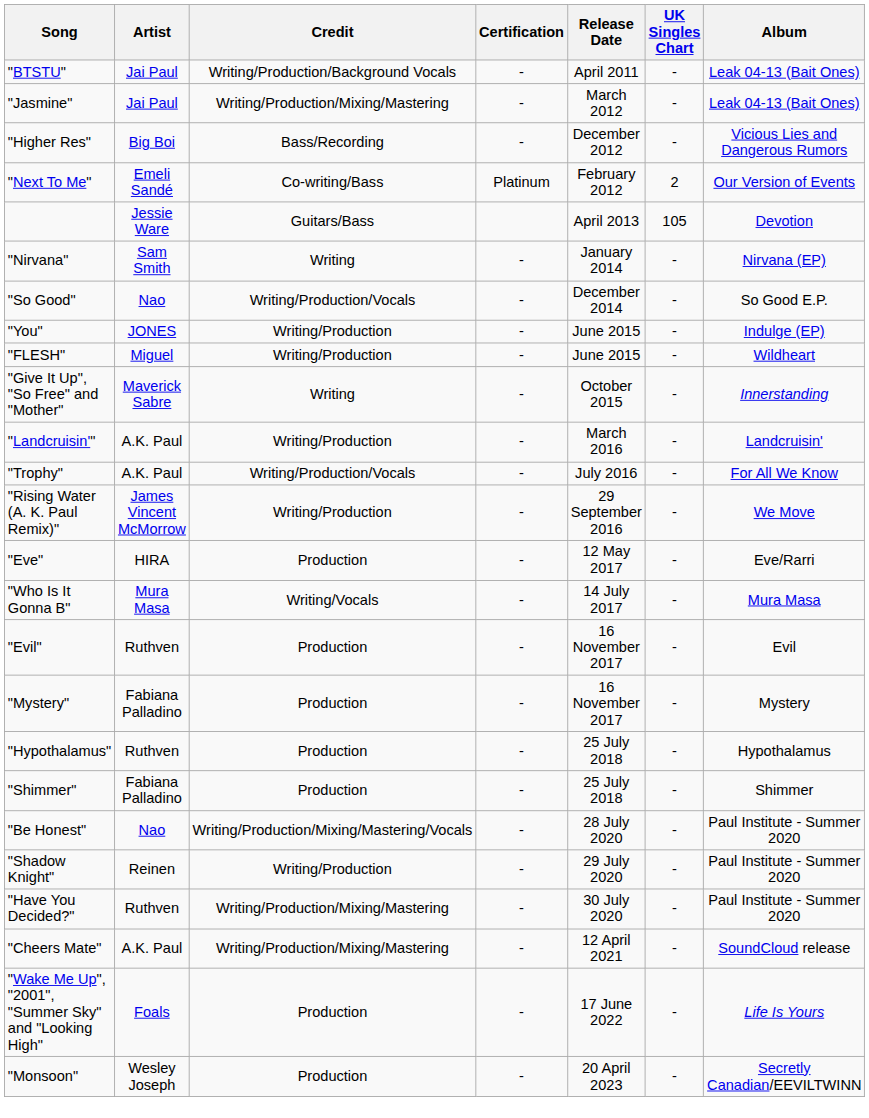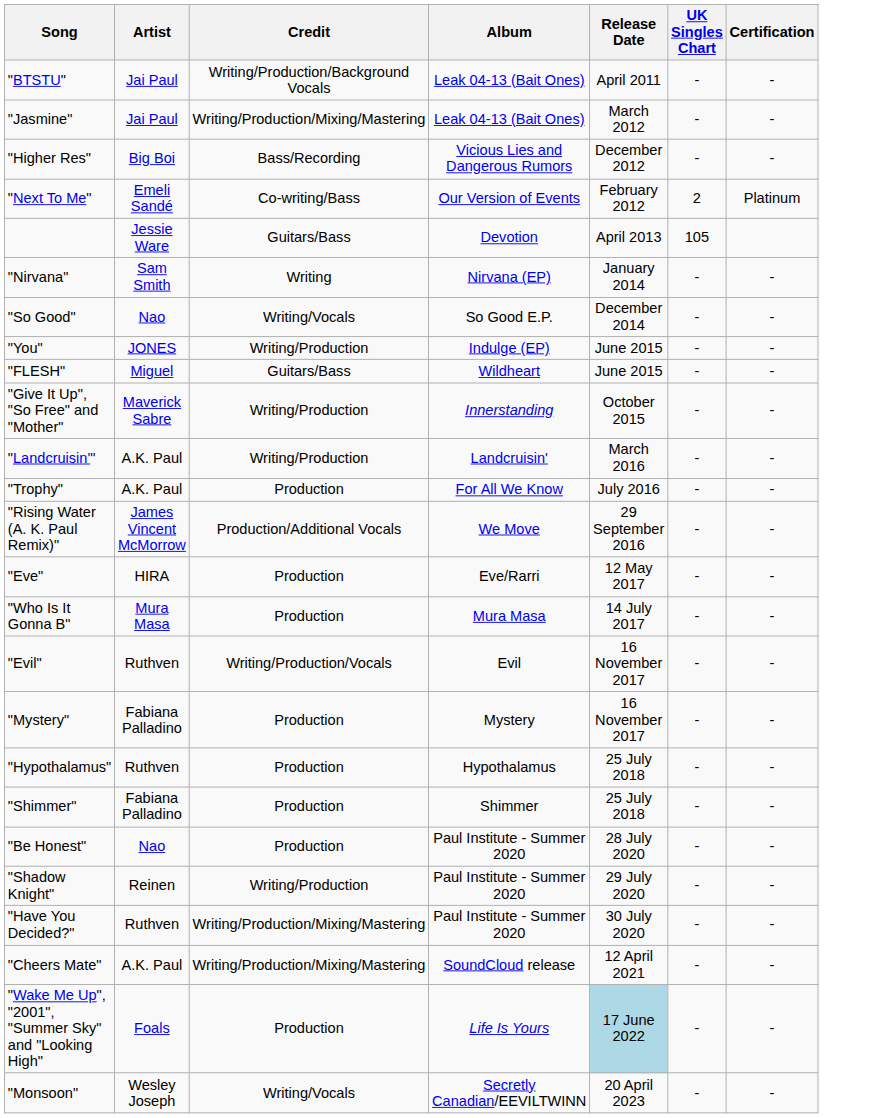columns swapped: Album <-> Certification
"So Good" | Credit: Writing/Production/Vocals -> Writing/Vocals
"FLESH" | Credit: Writing/Production -> Guitars/Bass
"Give It Up", "So Free" and "Mother" | Credit: Writing -> Writing/Production
"Trophy" | Credit: Writing/Production/Vocals -> Production
"Rising Water (A. K. Paul Remix)" | Credit: Writing/Production -> Production/Additional Vocals
"Who Is It Gonna B" | Credit: Writing/Vocals -> Production
"Evil" | Credit: Production -> Writing/Production/Vocals
"Be Honest" | Credit: Writing/Production/Mixing/Mastering/Vocals -> Production
"Wake Me Up", "2001", "Summer Sky" and "Looking High" | Release Date: no background -> lightblue background
"Monsoon" | Credit: Production -> Writing/Vocals
